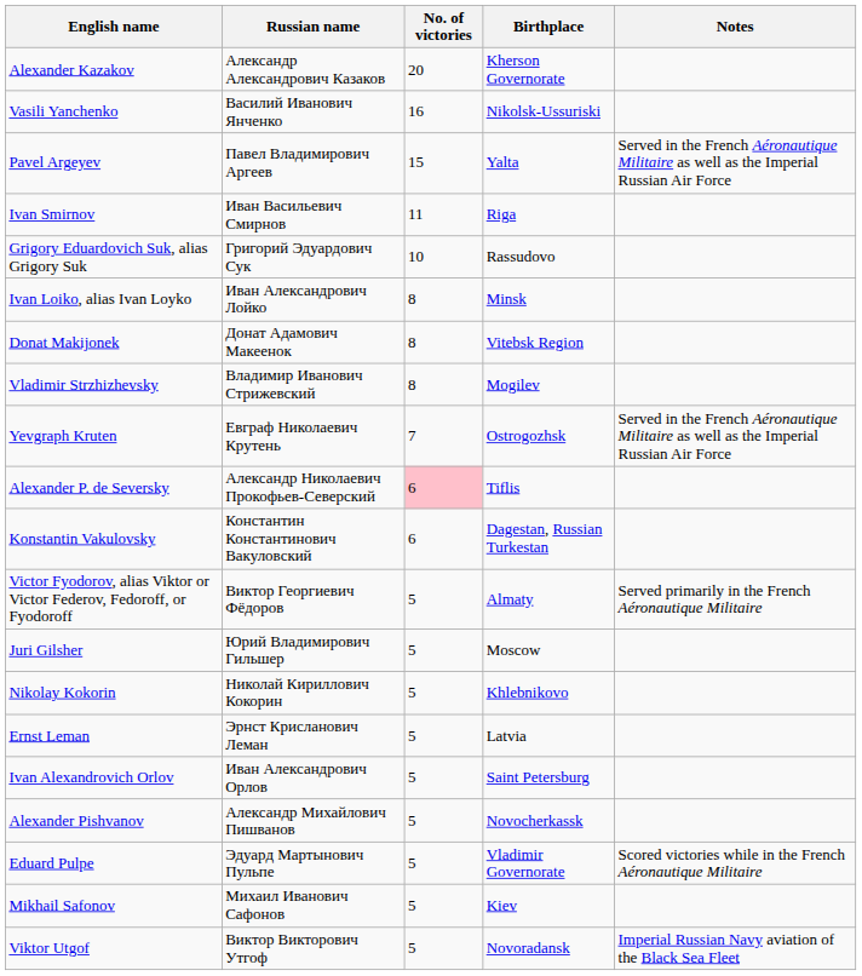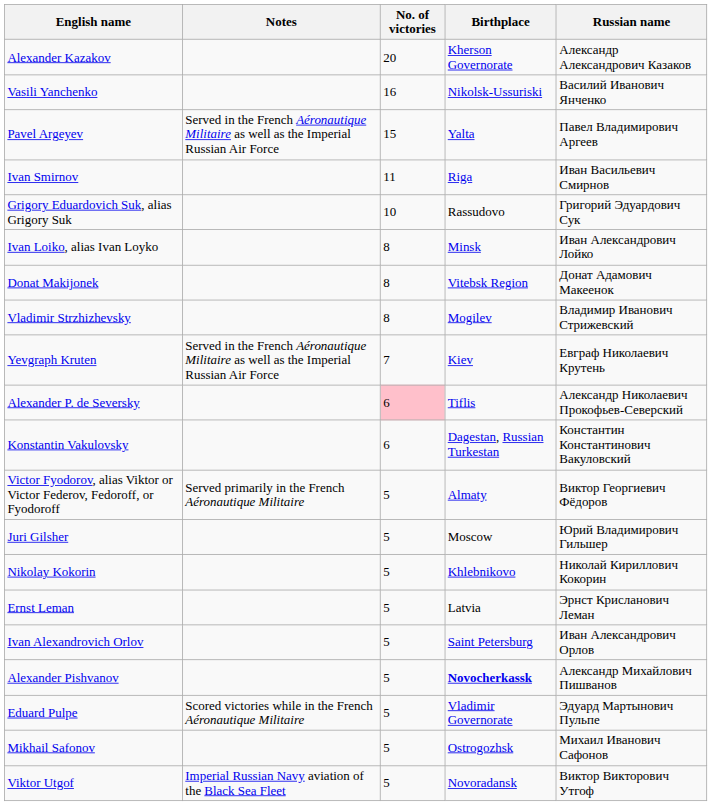columns swapped: Russian name <-> Notes
Yevgraph Kruten | Birthplace: Ostrogozhsk -> Kiev
Alexander Pishvanov | Birthplace: normal -> bold
Mikhail Safonov | Birthplace: Kiev -> Ostrogozhsk
